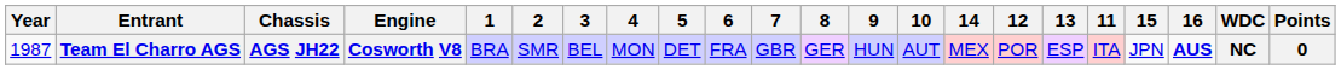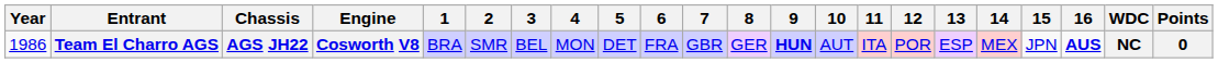columns swapped: 11 <-> 14
Team El Charro AGS | Year: 1987 -> 1986
Team El Charro AGS | 9: normal -> bold
